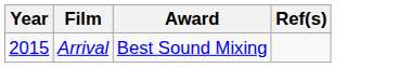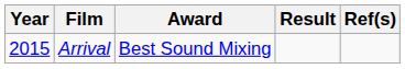+ column: Result
